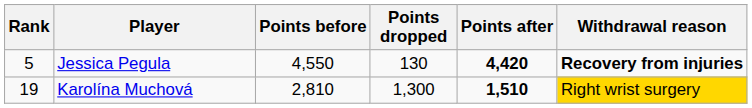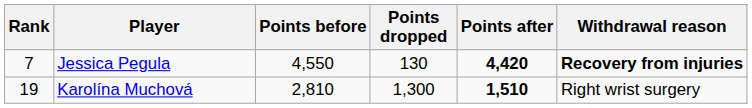Jessica Pegula | Rank: 5 -> 7
Karolína Muchová | Withdrawal reason: gold background -> no background
